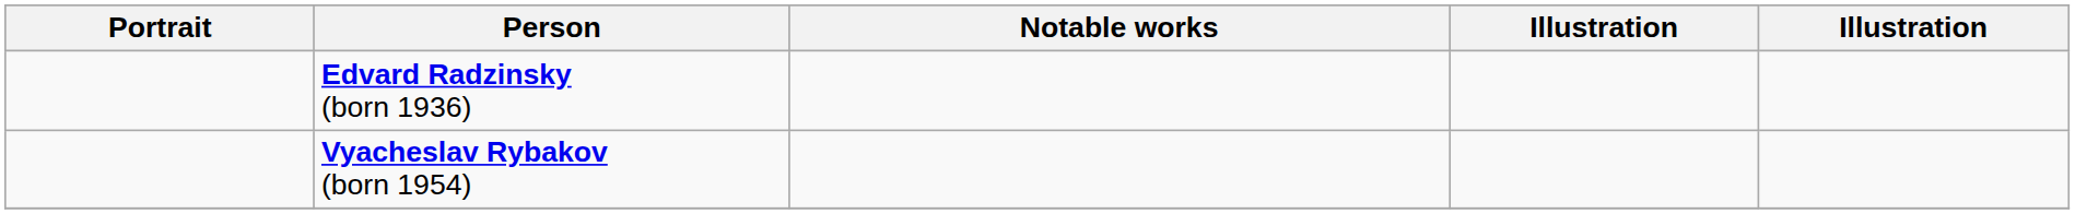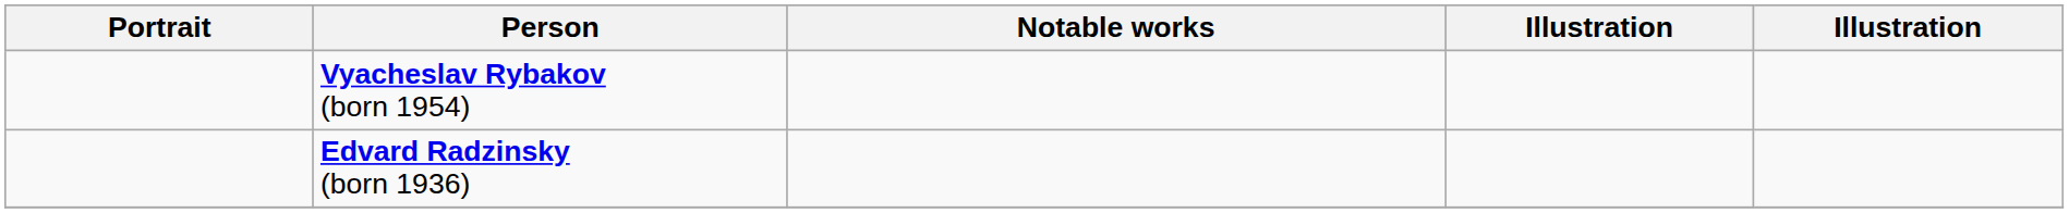rows swapped: Edvard Radzinsky (born 1936) <-> Vyacheslav Rybakov (born 1954)
